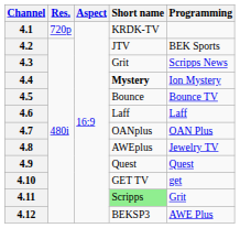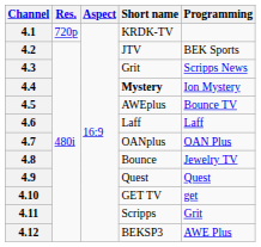4.5 | Short name: Bounce -> AWEplus
4.8 | Short name: AWEplus -> Bounce
4.11 | Short name: lightgreen background -> no background
